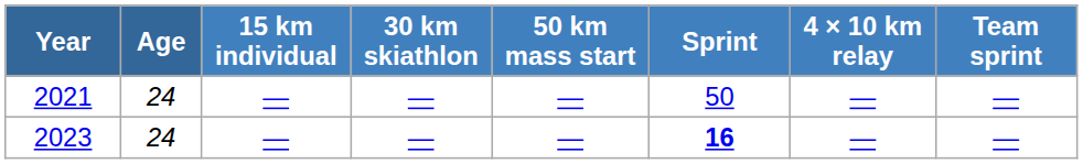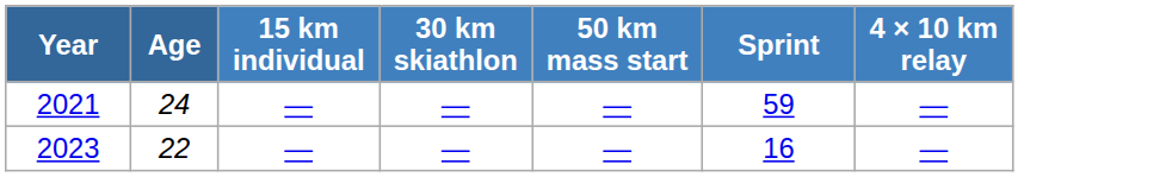- column: Team sprint | — | —
2021 | Sprint: 50 -> 59
2023 | Age: 24 -> 22
2023 | Sprint: bold -> normal
